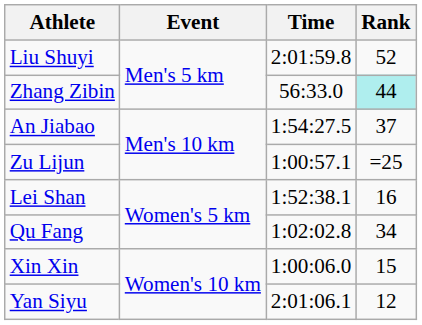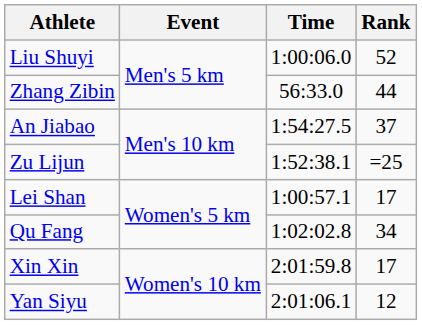Liu Shuyi | Time: 2:01:59.8 -> 1:00:06.0
Zhang Zibin | Rank: paleturquoise background -> no background
Zu Lijun | Time: 1:00:57.1 -> 1:52:38.1
Lei Shan | Time: 1:52:38.1 -> 1:00:57.1
Lei Shan | Rank: 16 -> 17
Xin Xin | Time: 1:00:06.0 -> 2:01:59.8
Xin Xin | Rank: 15 -> 17
